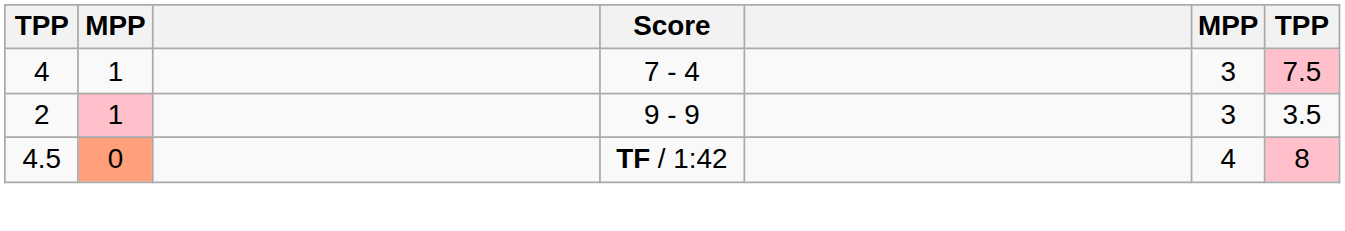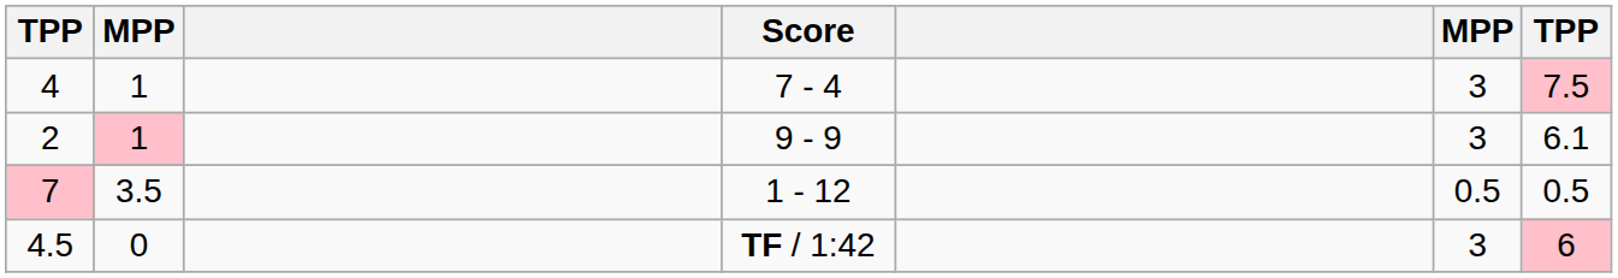2 | column 7: 3.5 -> 6.1
+ row: 7 | 3.5 | 1 - 12 | 0.5 | 0.5
4.5 | column 2: lightsalmon background -> no background
4.5 | column 6: 4 -> 3
4.5 | column 7: 8 -> 6
